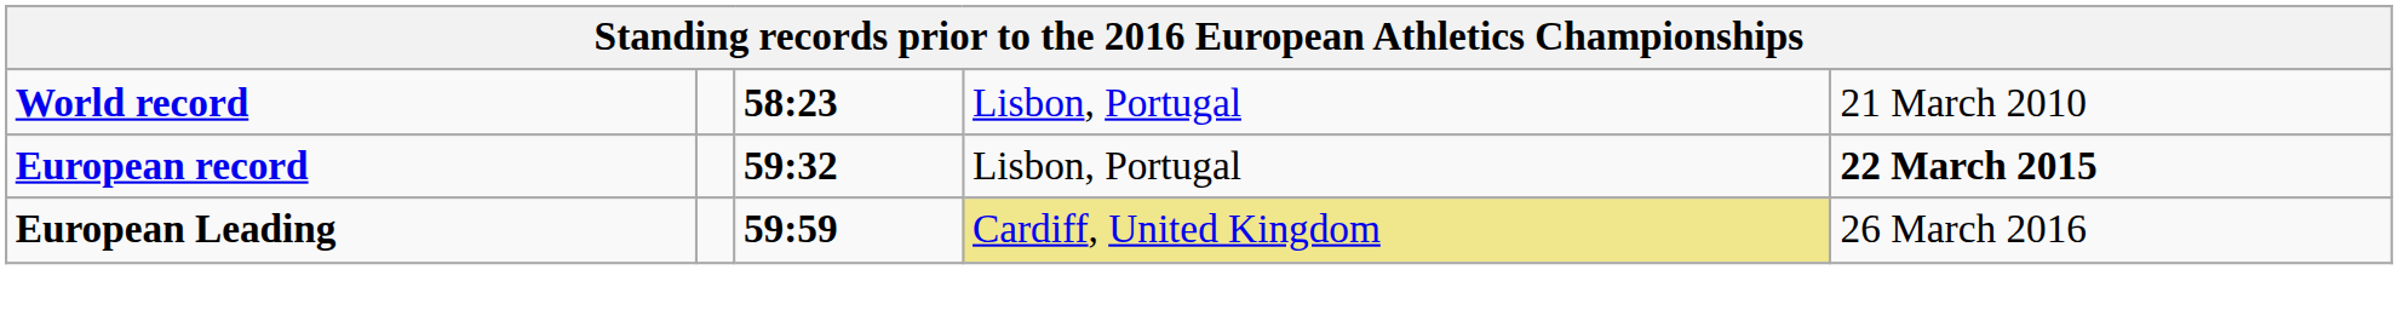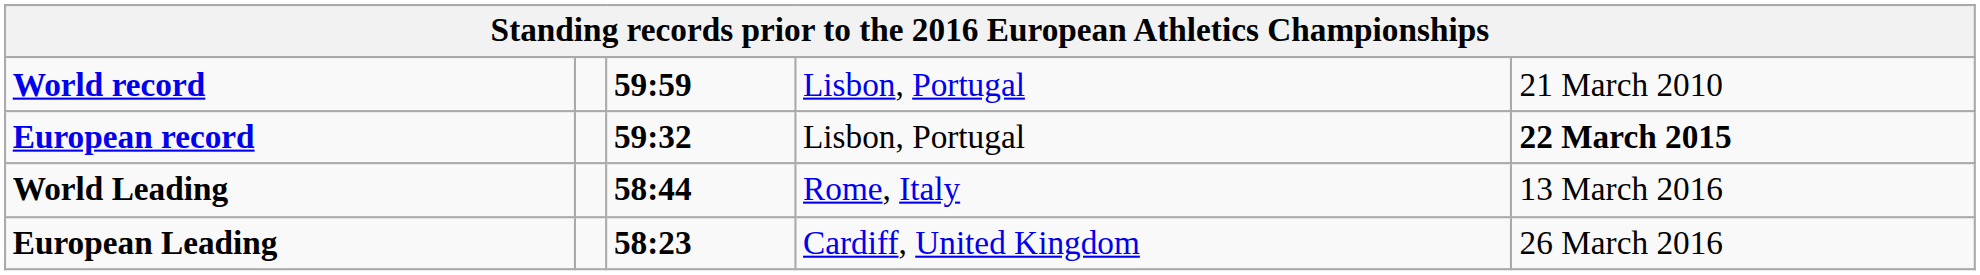World record | column 3: 58:23 -> 59:59
+ row: World Leading | 58:44 | Rome, Italy | 13 March 2016
European Leading | column 3: 59:59 -> 58:23
European Leading | column 4: khaki background -> no background
